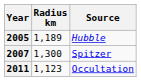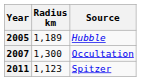2007 | Source: Spitzer -> Occultation
2011 | Source: Occultation -> Spitzer
